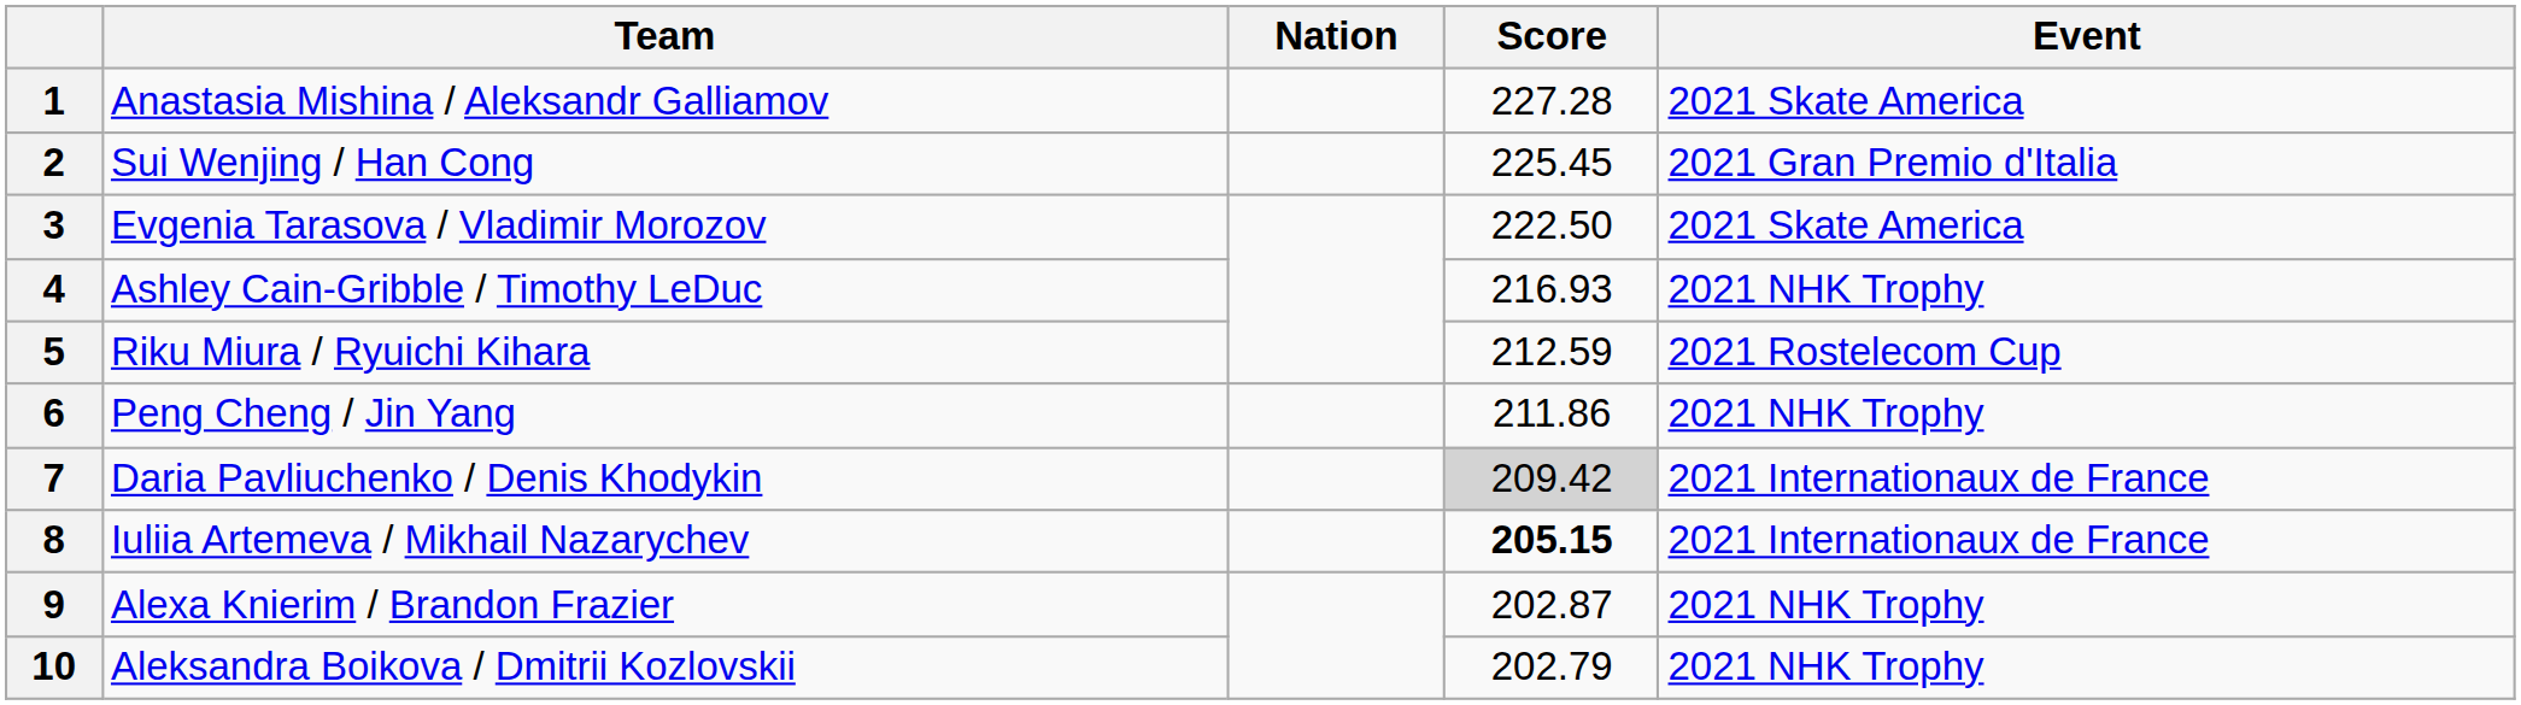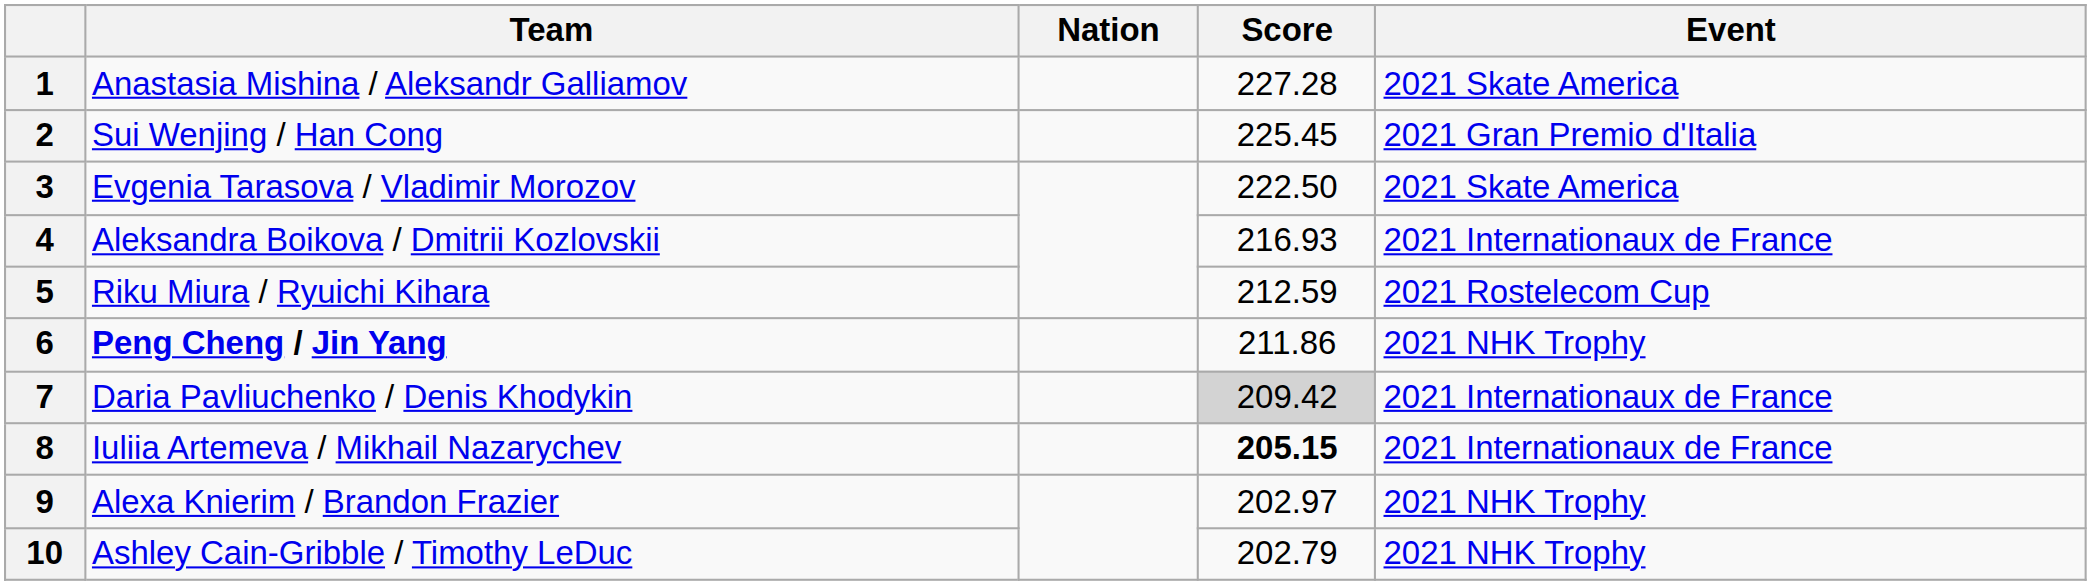4 | Team: Ashley Cain-Gribble / Timothy LeDuc -> Aleksandra Boikova / Dmitrii Kozlovskii
4 | Event: 2021 NHK Trophy -> 2021 Internationaux de France
6 | Team: normal -> bold
9 | Score: 202.87 -> 202.97
10 | Team: Aleksandra Boikova / Dmitrii Kozlovskii -> Ashley Cain-Gribble / Timothy LeDuc
